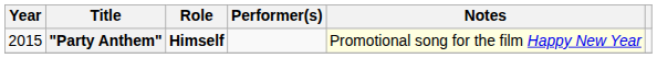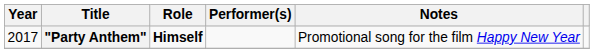"Party Anthem" | Year: 2015 -> 2017
"Party Anthem" | Notes: lightyellow background -> no background
